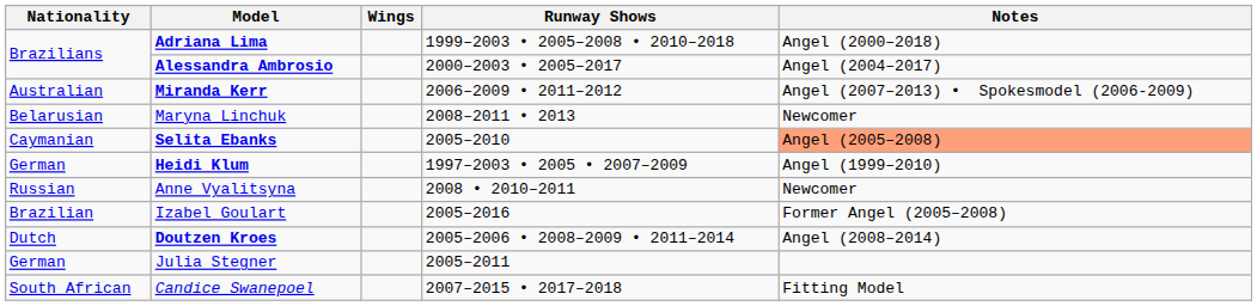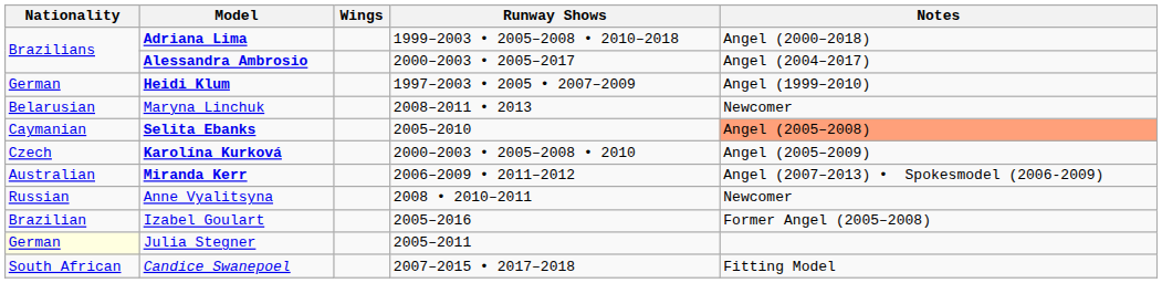rows swapped: Miranda Kerr <-> Heidi Klum
+ row: Czech | Karolína Kurková | 2000–2003 • 2005–2008 • 2010 | Angel (2005–2009)
- row: Dutch | Doutzen Kroes | 2005–2006 • 2008–2009 • 2011–2014 | Angel (2008–2014)
Julia Stegner | Nationality: no background -> lightyellow background
